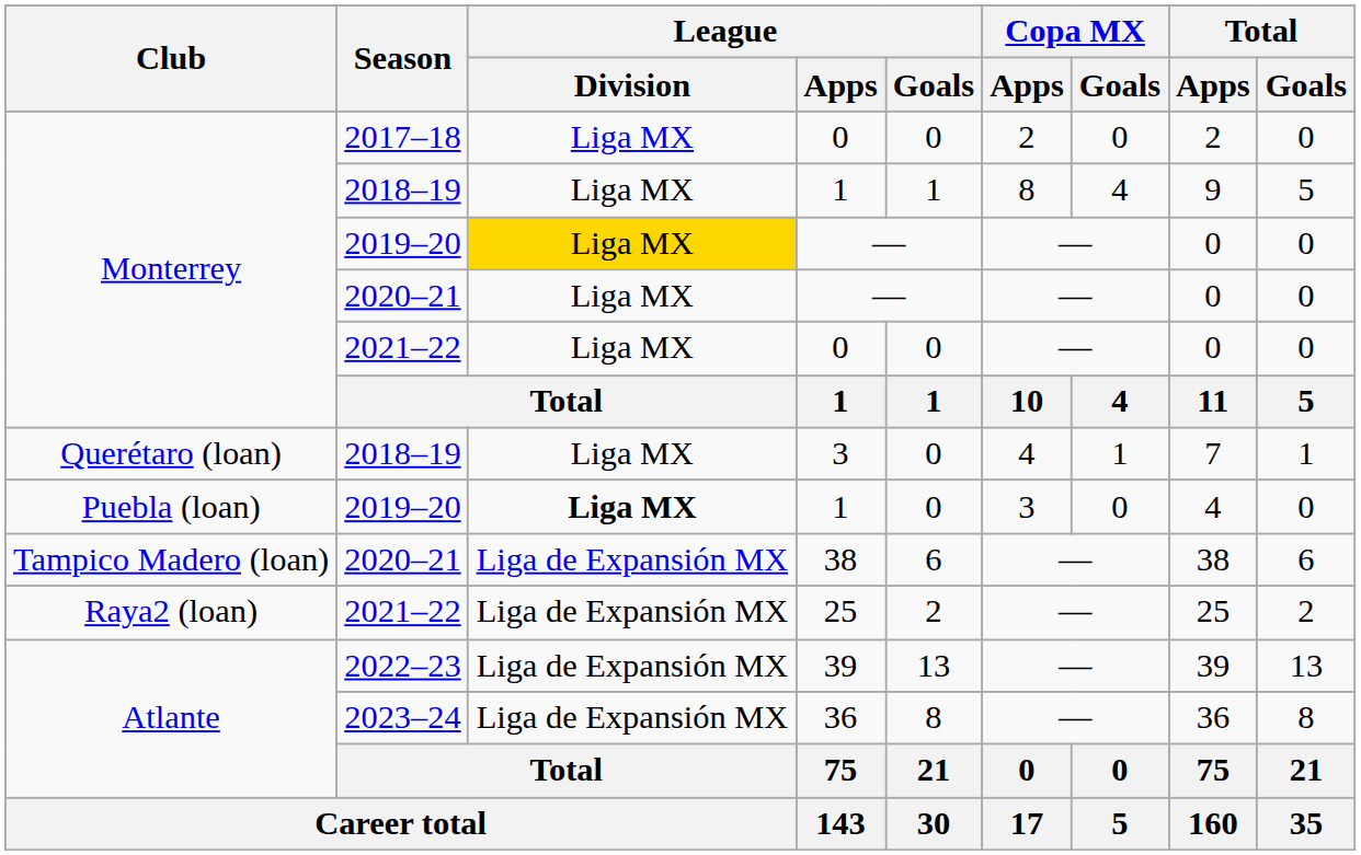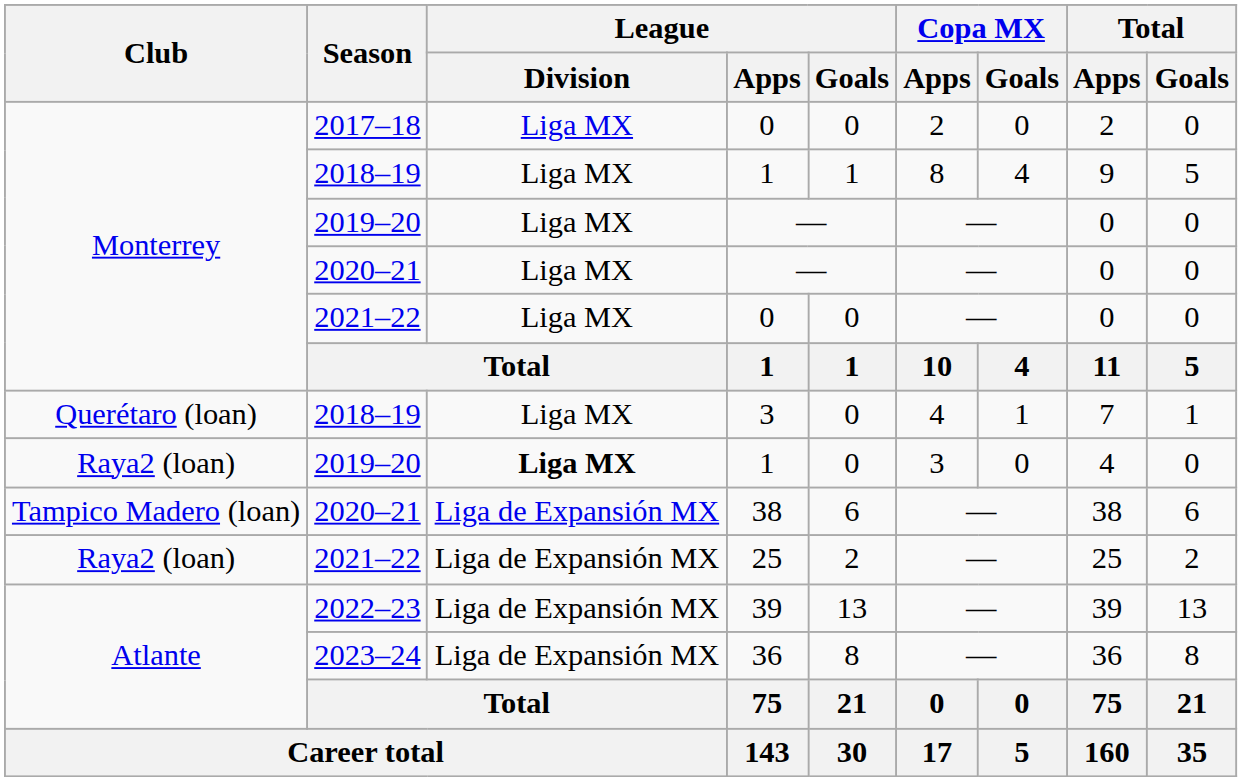2019–20 / — | League / Division: gold background -> no background
2019–20 / 1 | Club: Puebla (loan) -> Raya2 (loan)
